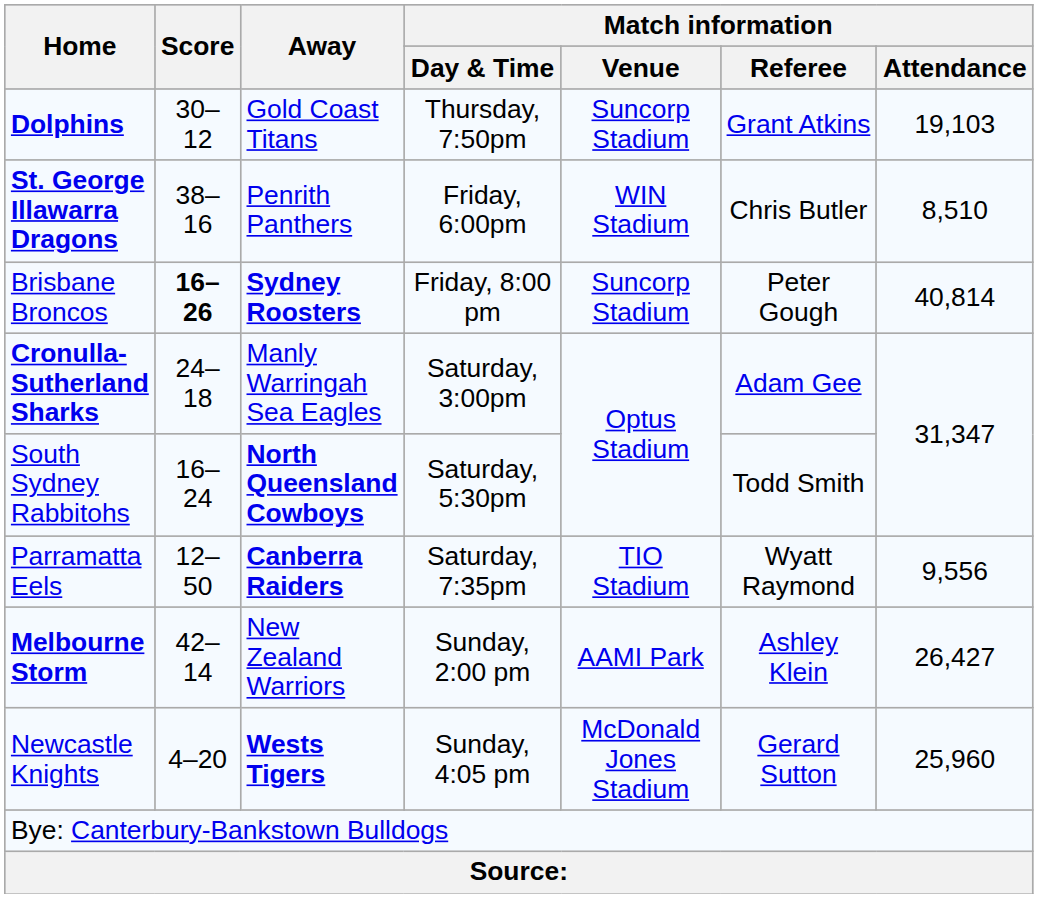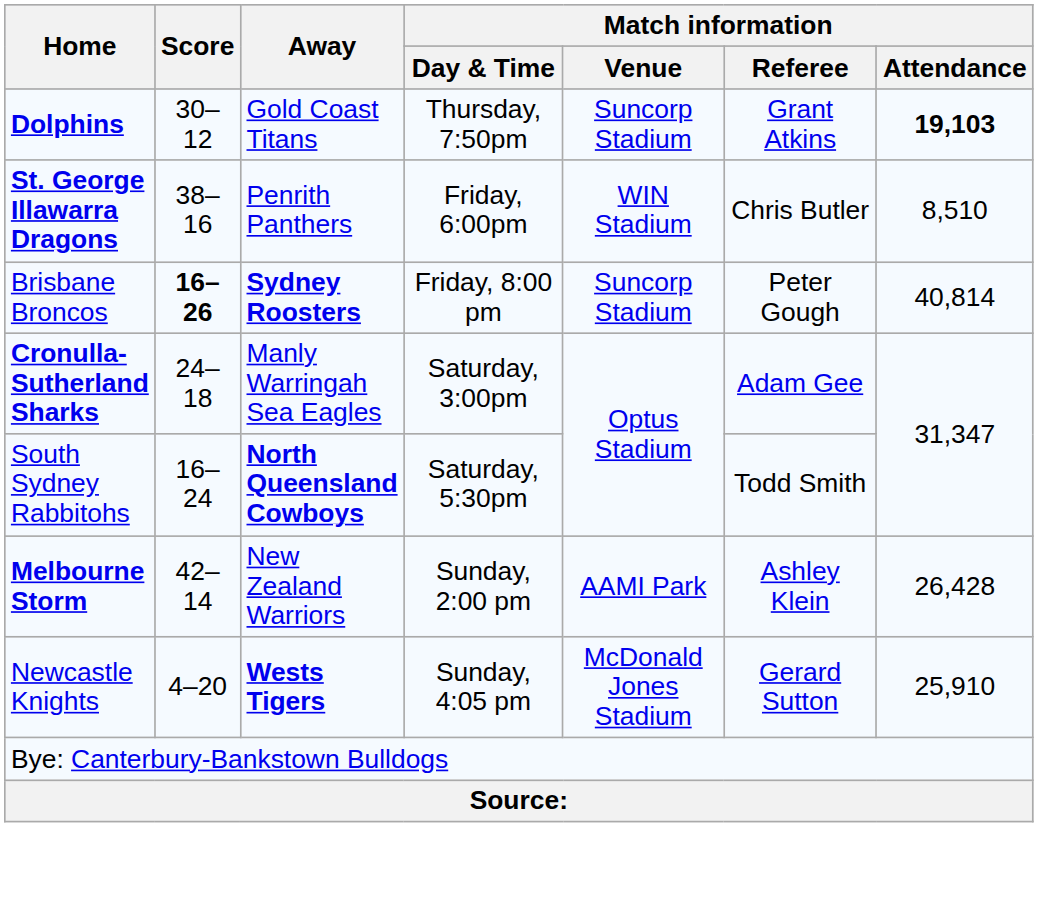Dolphins | Match information / Attendance: normal -> bold
- row: Parramatta Eels | 12–50 | Canberra Raiders | Saturday, 7:35pm | TIO Stadium | Wyatt Raymond | 9,556
Melbourne Storm | Match information / Attendance: 26,427 -> 26,428
Newcastle Knights | Match information / Attendance: 25,960 -> 25,910
